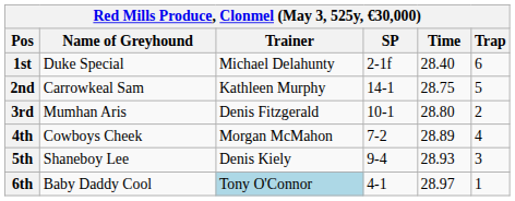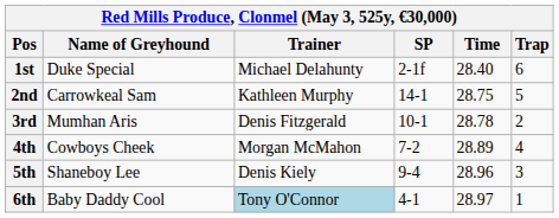3rd | Time: 28.80 -> 28.78
5th | Time: 28.93 -> 28.96
